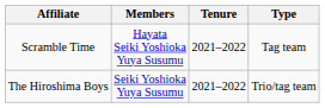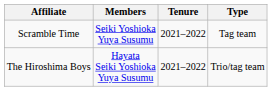Scramble Time | Members: Hayata Seiki Yoshioka Yuya Susumu -> Seiki Yoshioka Yuya Susumu
The Hiroshima Boys | Members: Seiki Yoshioka Yuya Susumu -> Hayata Seiki Yoshioka Yuya Susumu
